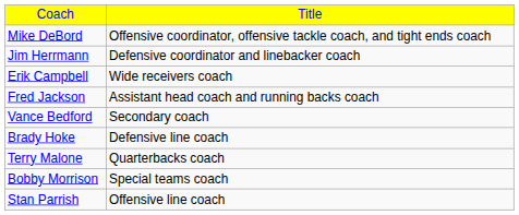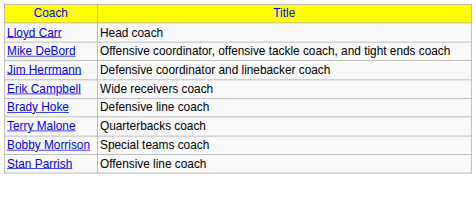+ row: Lloyd Carr | Head coach
- row: Fred Jackson | Assistant head coach and running backs coach
- row: Vance Bedford | Secondary coach
